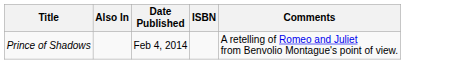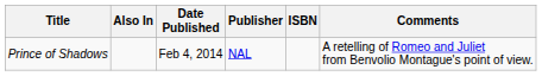+ column: Publisher | NAL
